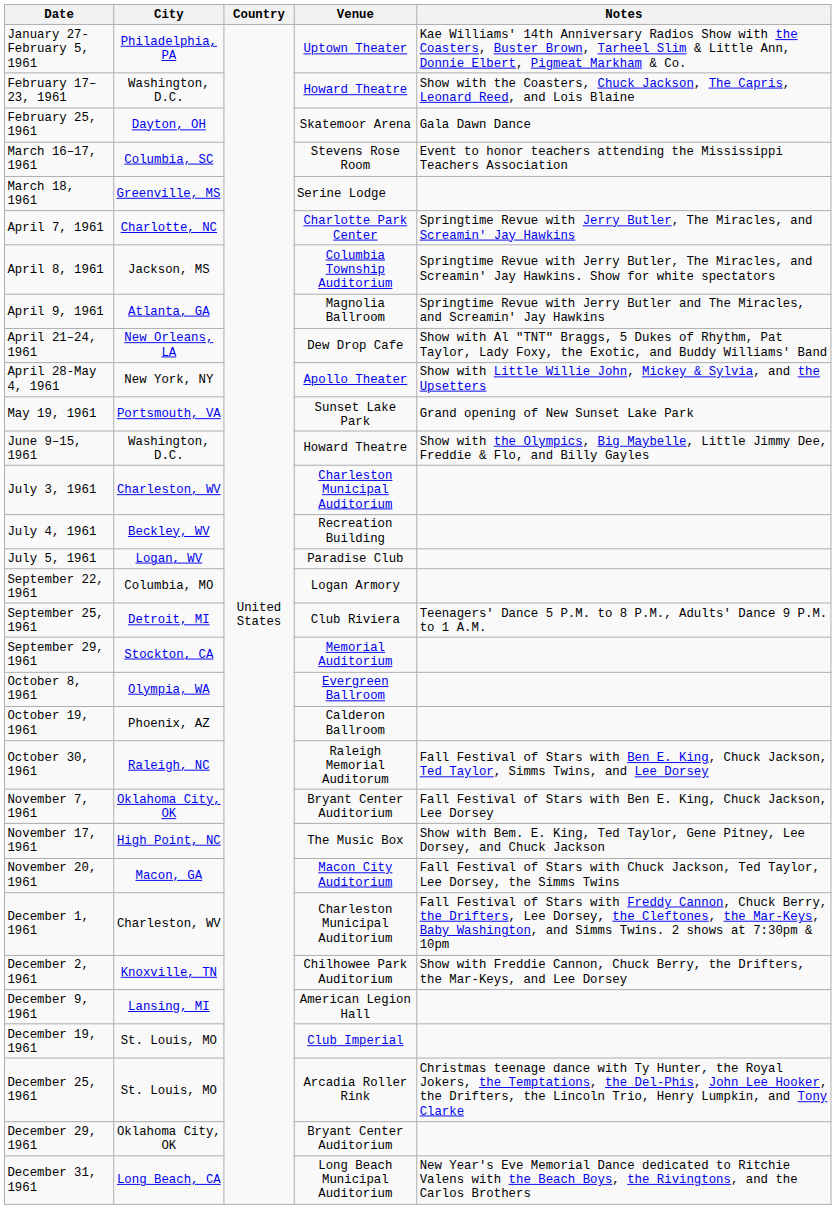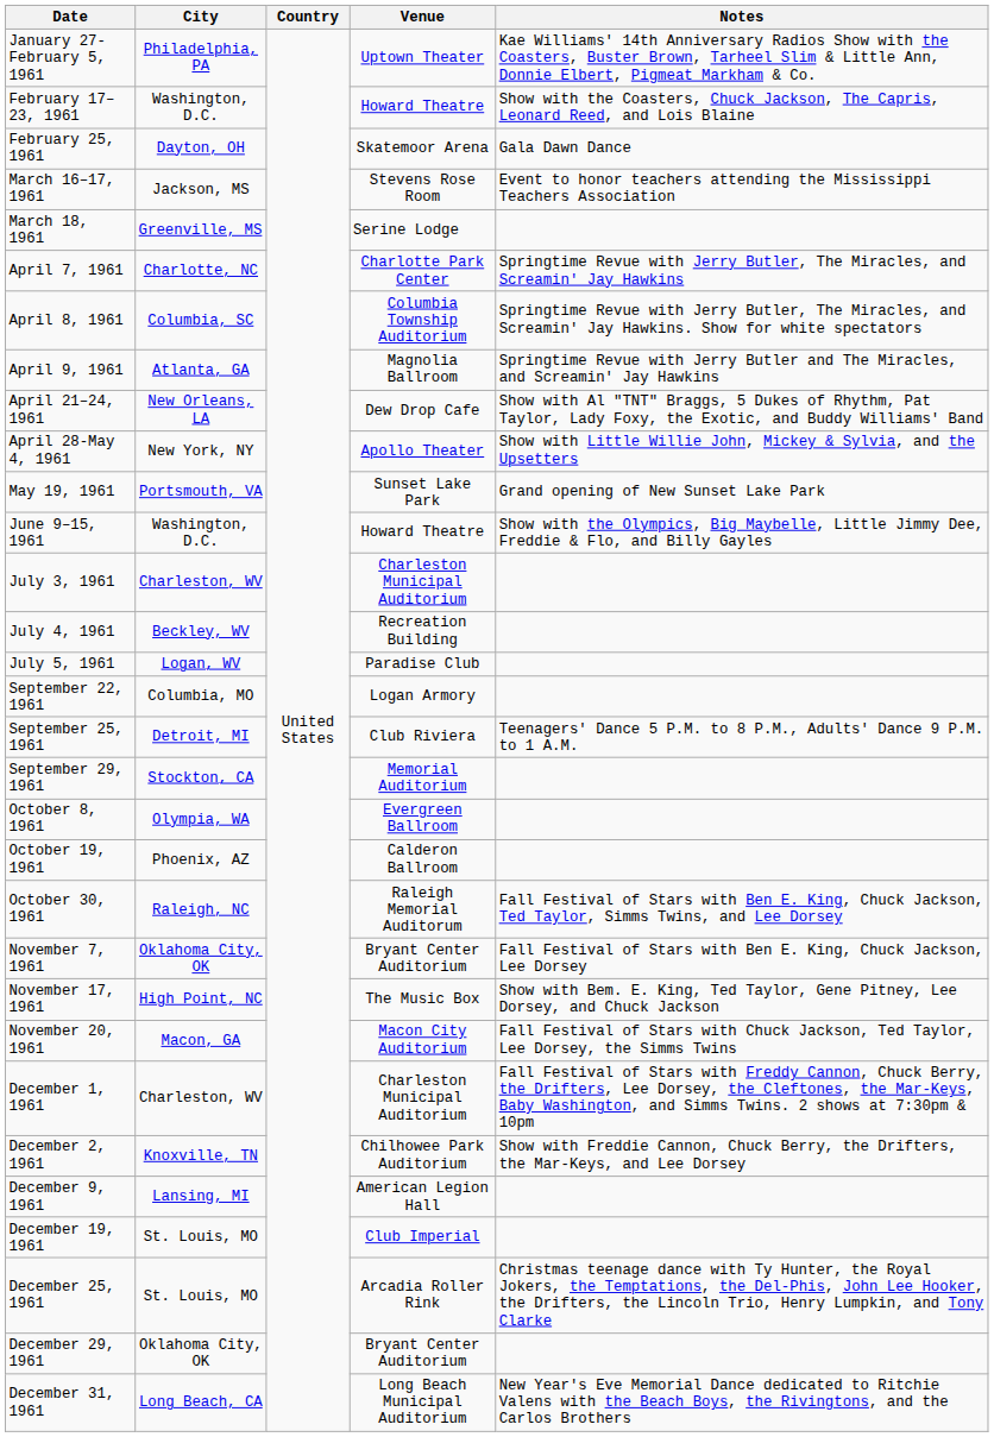March 16–17, 1961 | City: Columbia, SC -> Jackson, MS
April 8, 1961 | City: Jackson, MS -> Columbia, SC
